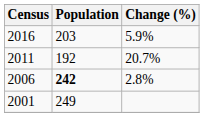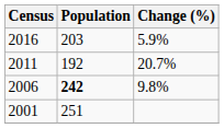2006 | Change (%): 2.8% -> 9.8%
2001 | Population: 249 -> 251
